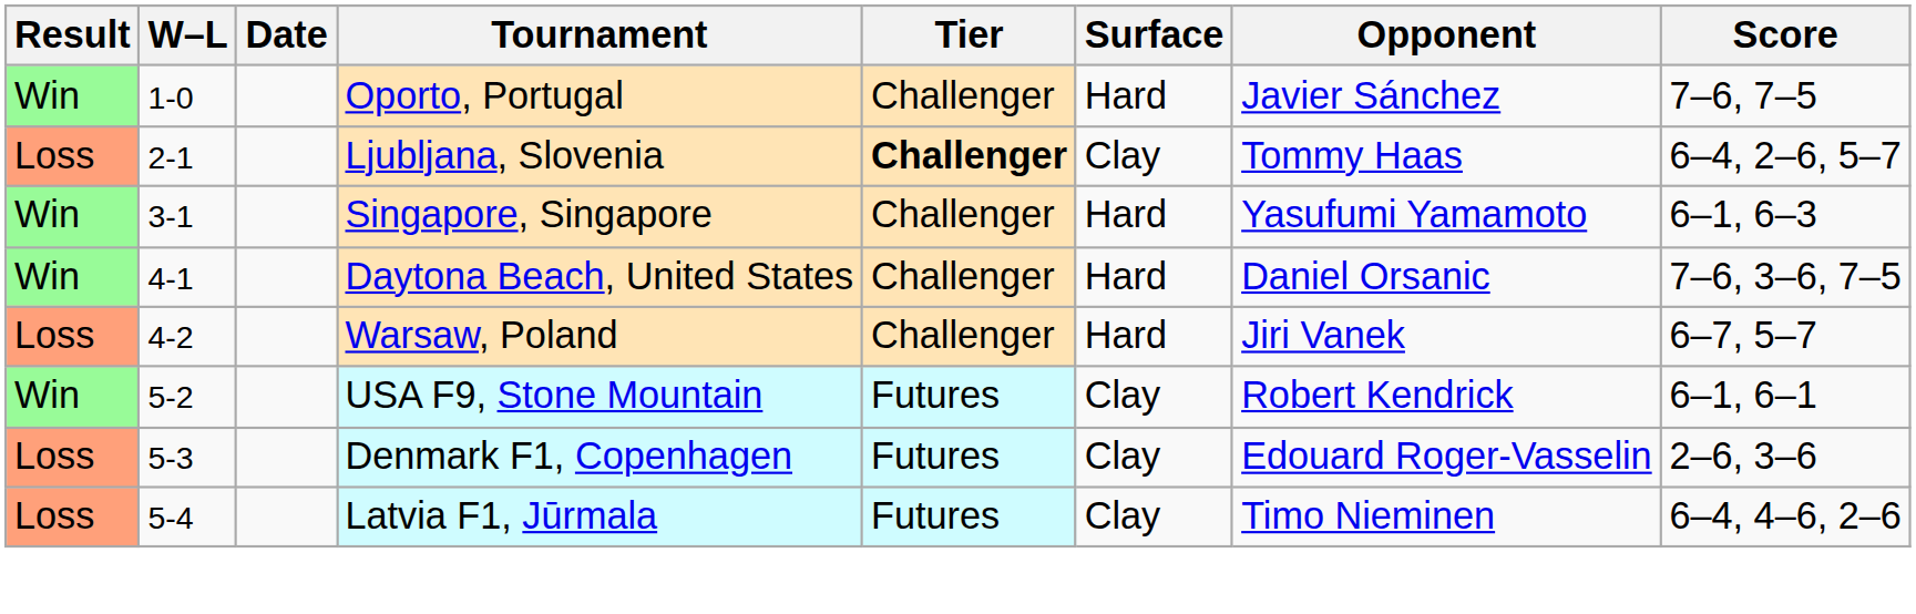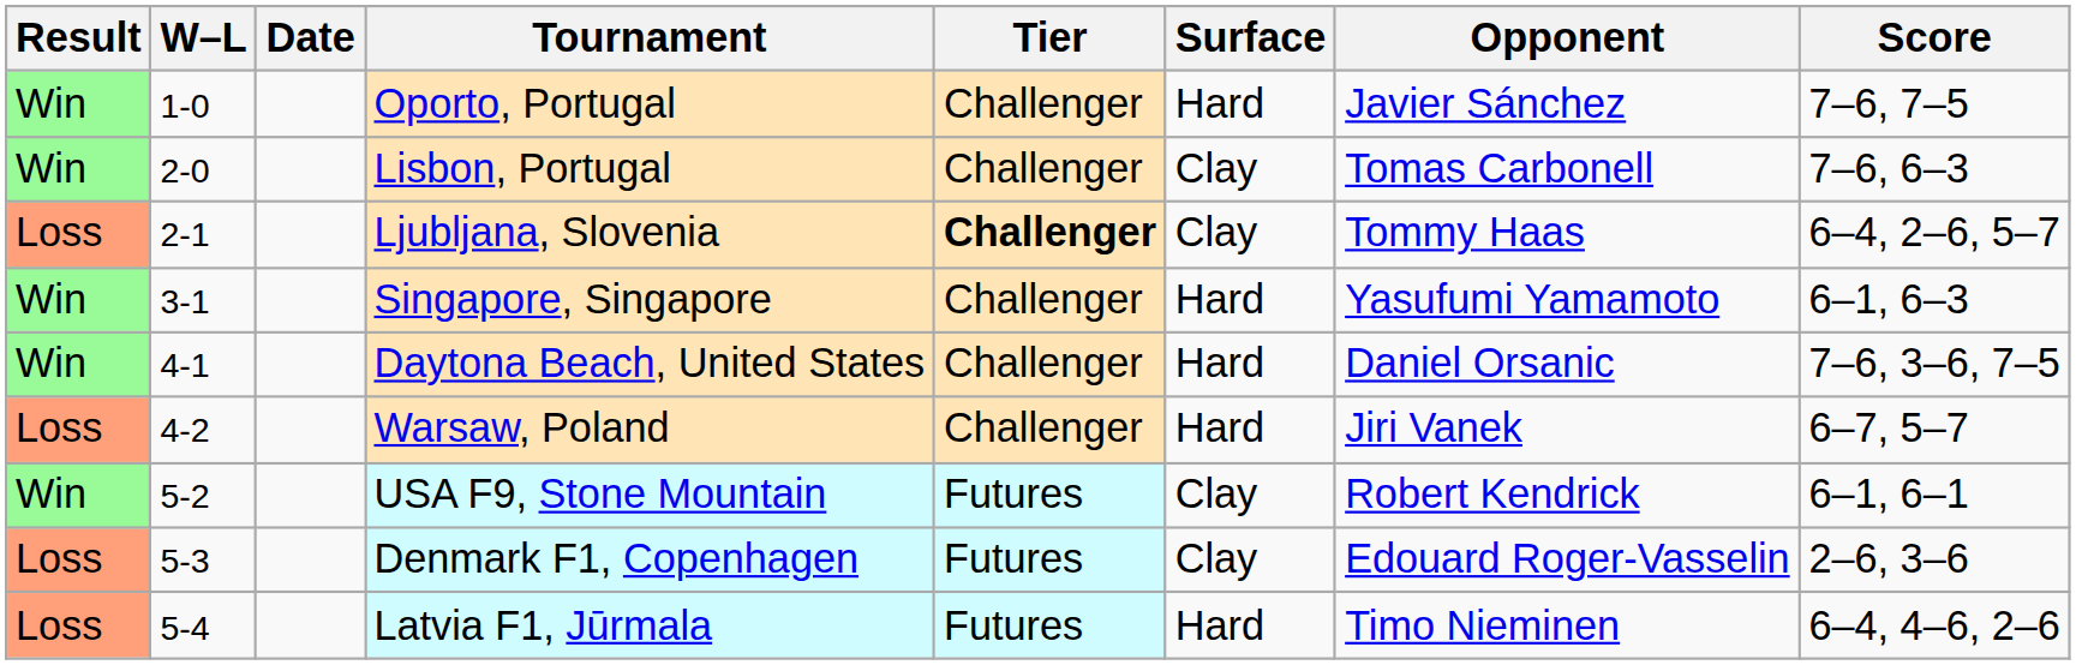+ row: Win | 2-0 | Lisbon, Portugal | Challenger | Clay | Tomas Carbonell | 7–6, 6–3
Latvia F1, Jūrmala | Surface: Clay -> Hard
